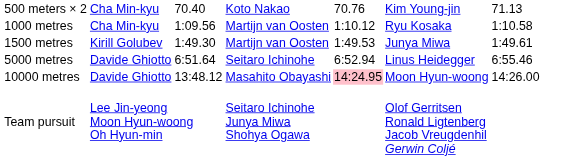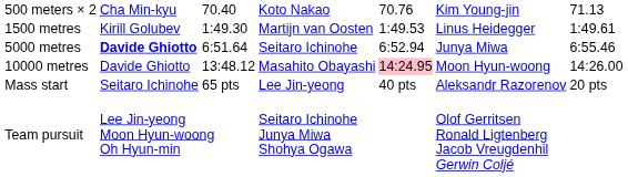- row: 1000 metres | Cha Min-kyu | 1:09.56 | Martijn van Oosten | 1:10.12 | Ryu Kosaka | 1:10.58
1500 metres | column 6: Junya Miwa -> Linus Heidegger
5000 metres | column 2: normal -> bold
5000 metres | column 6: Linus Heidegger -> Junya Miwa
+ row: Mass start | Seitaro Ichinohe | 65 pts | Lee Jin-yeong | 40 pts | Aleksandr Razorenov | 20 pts
